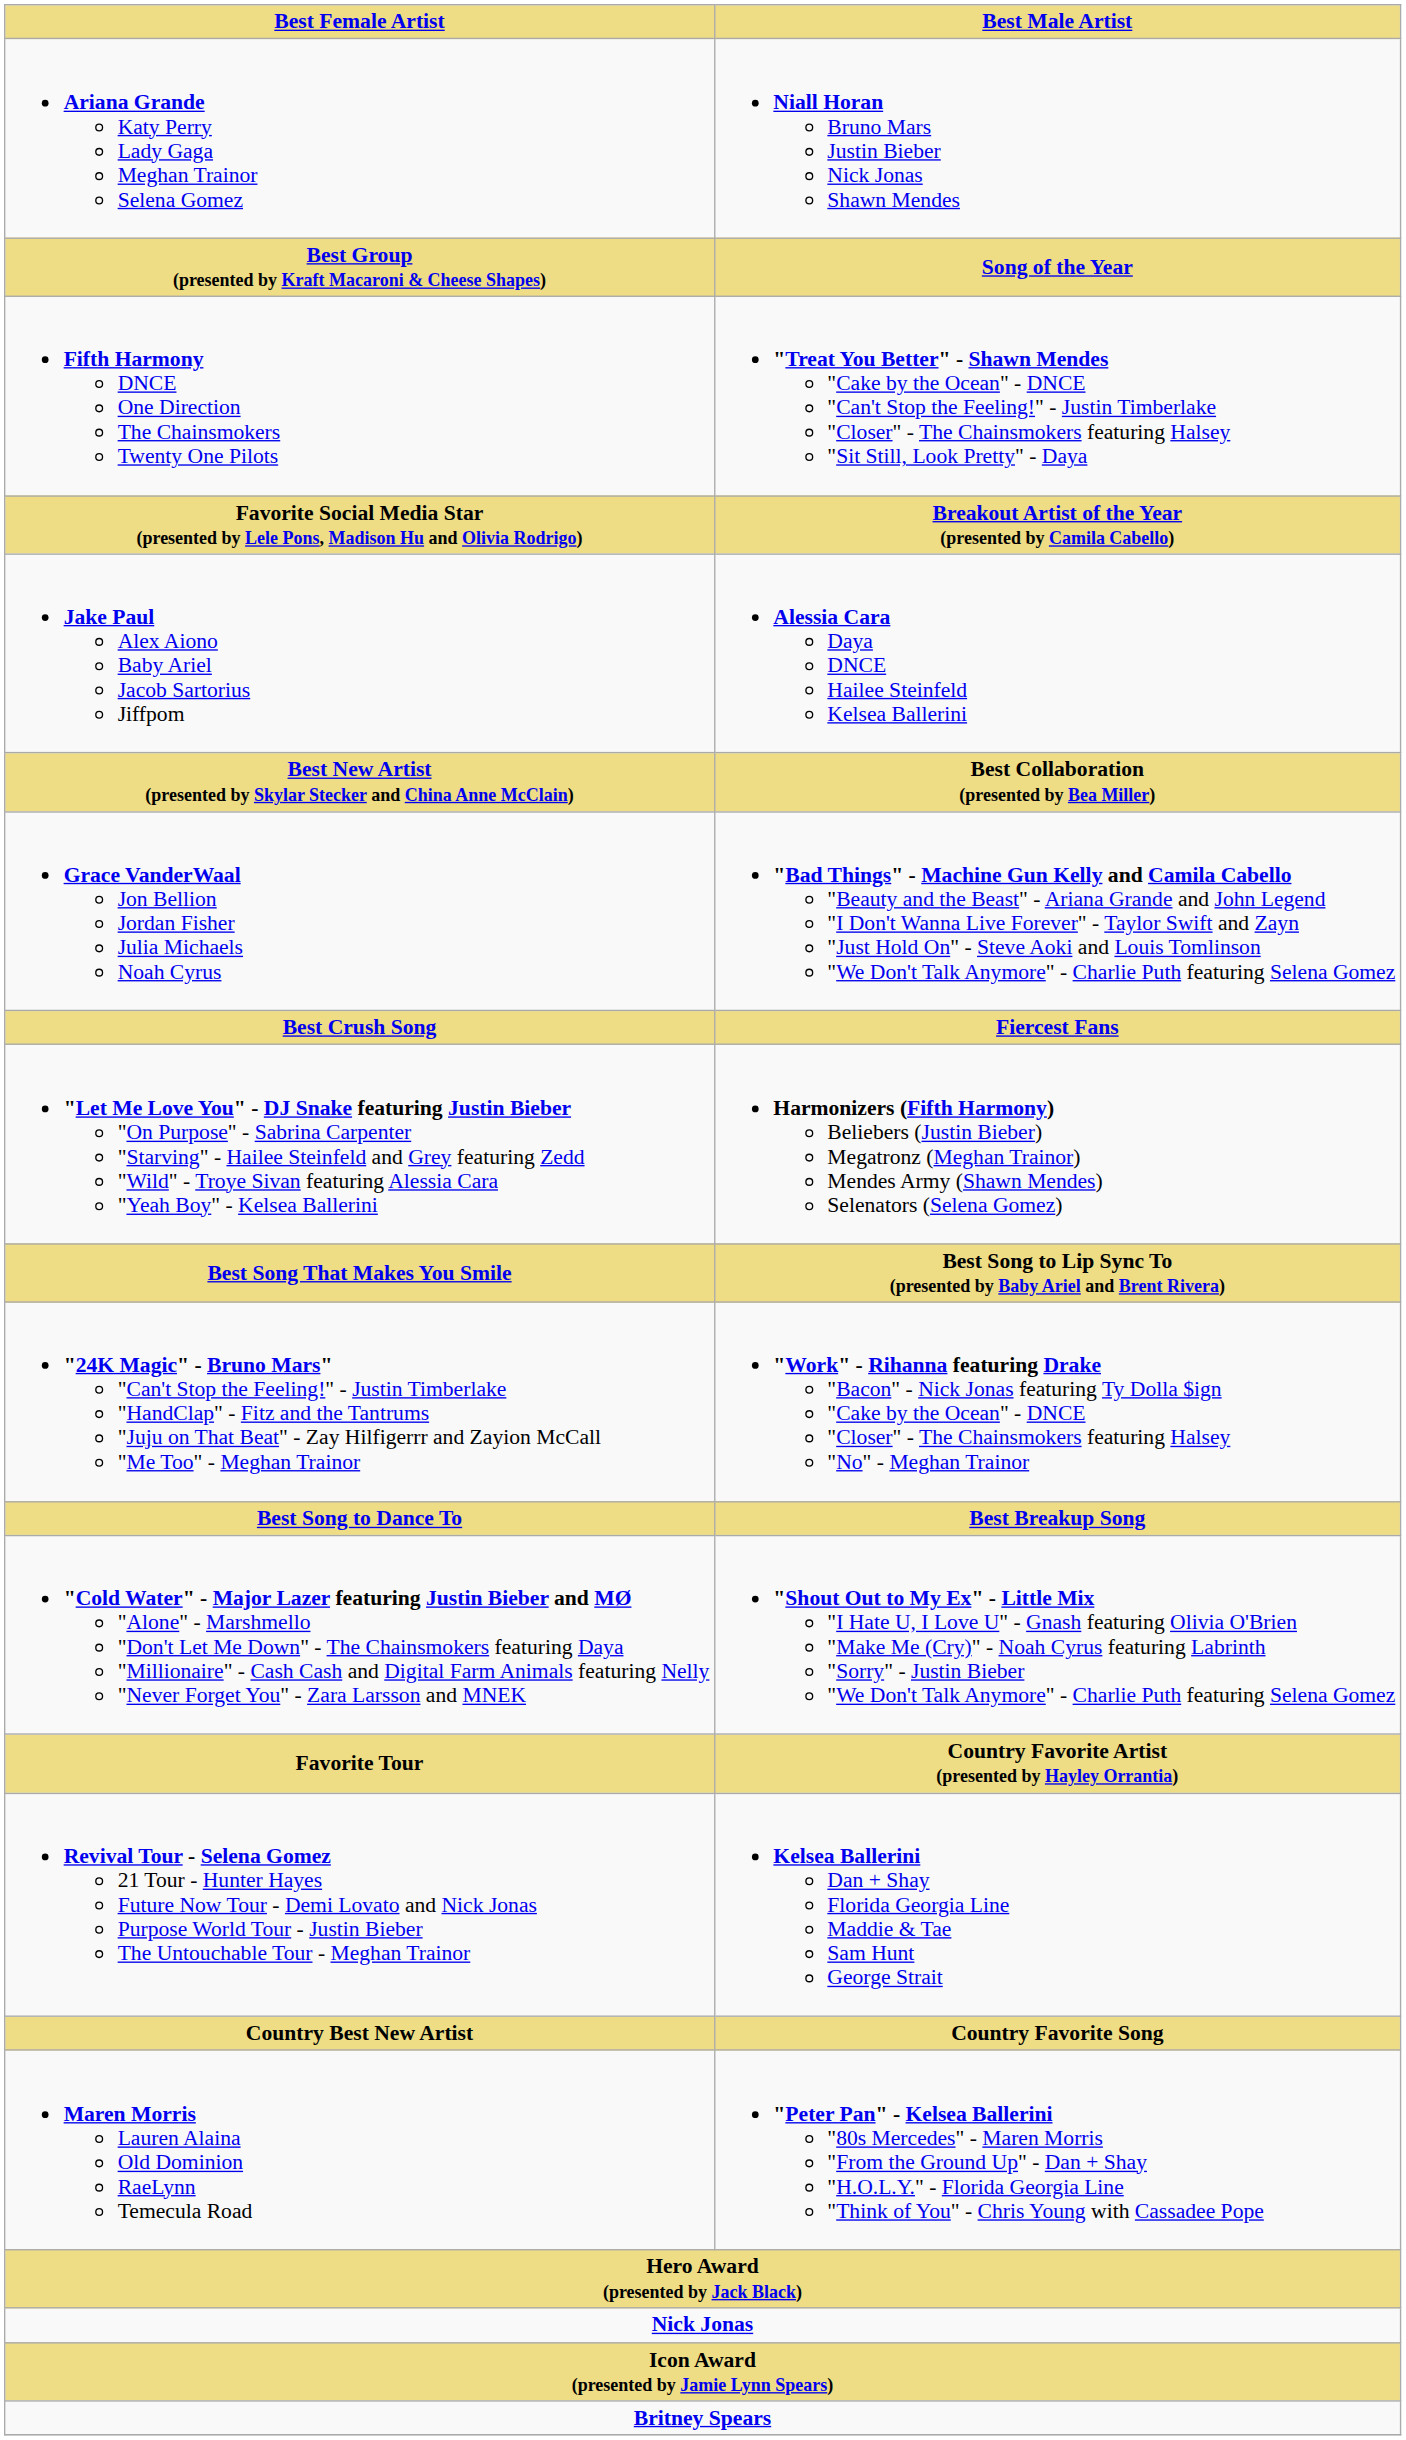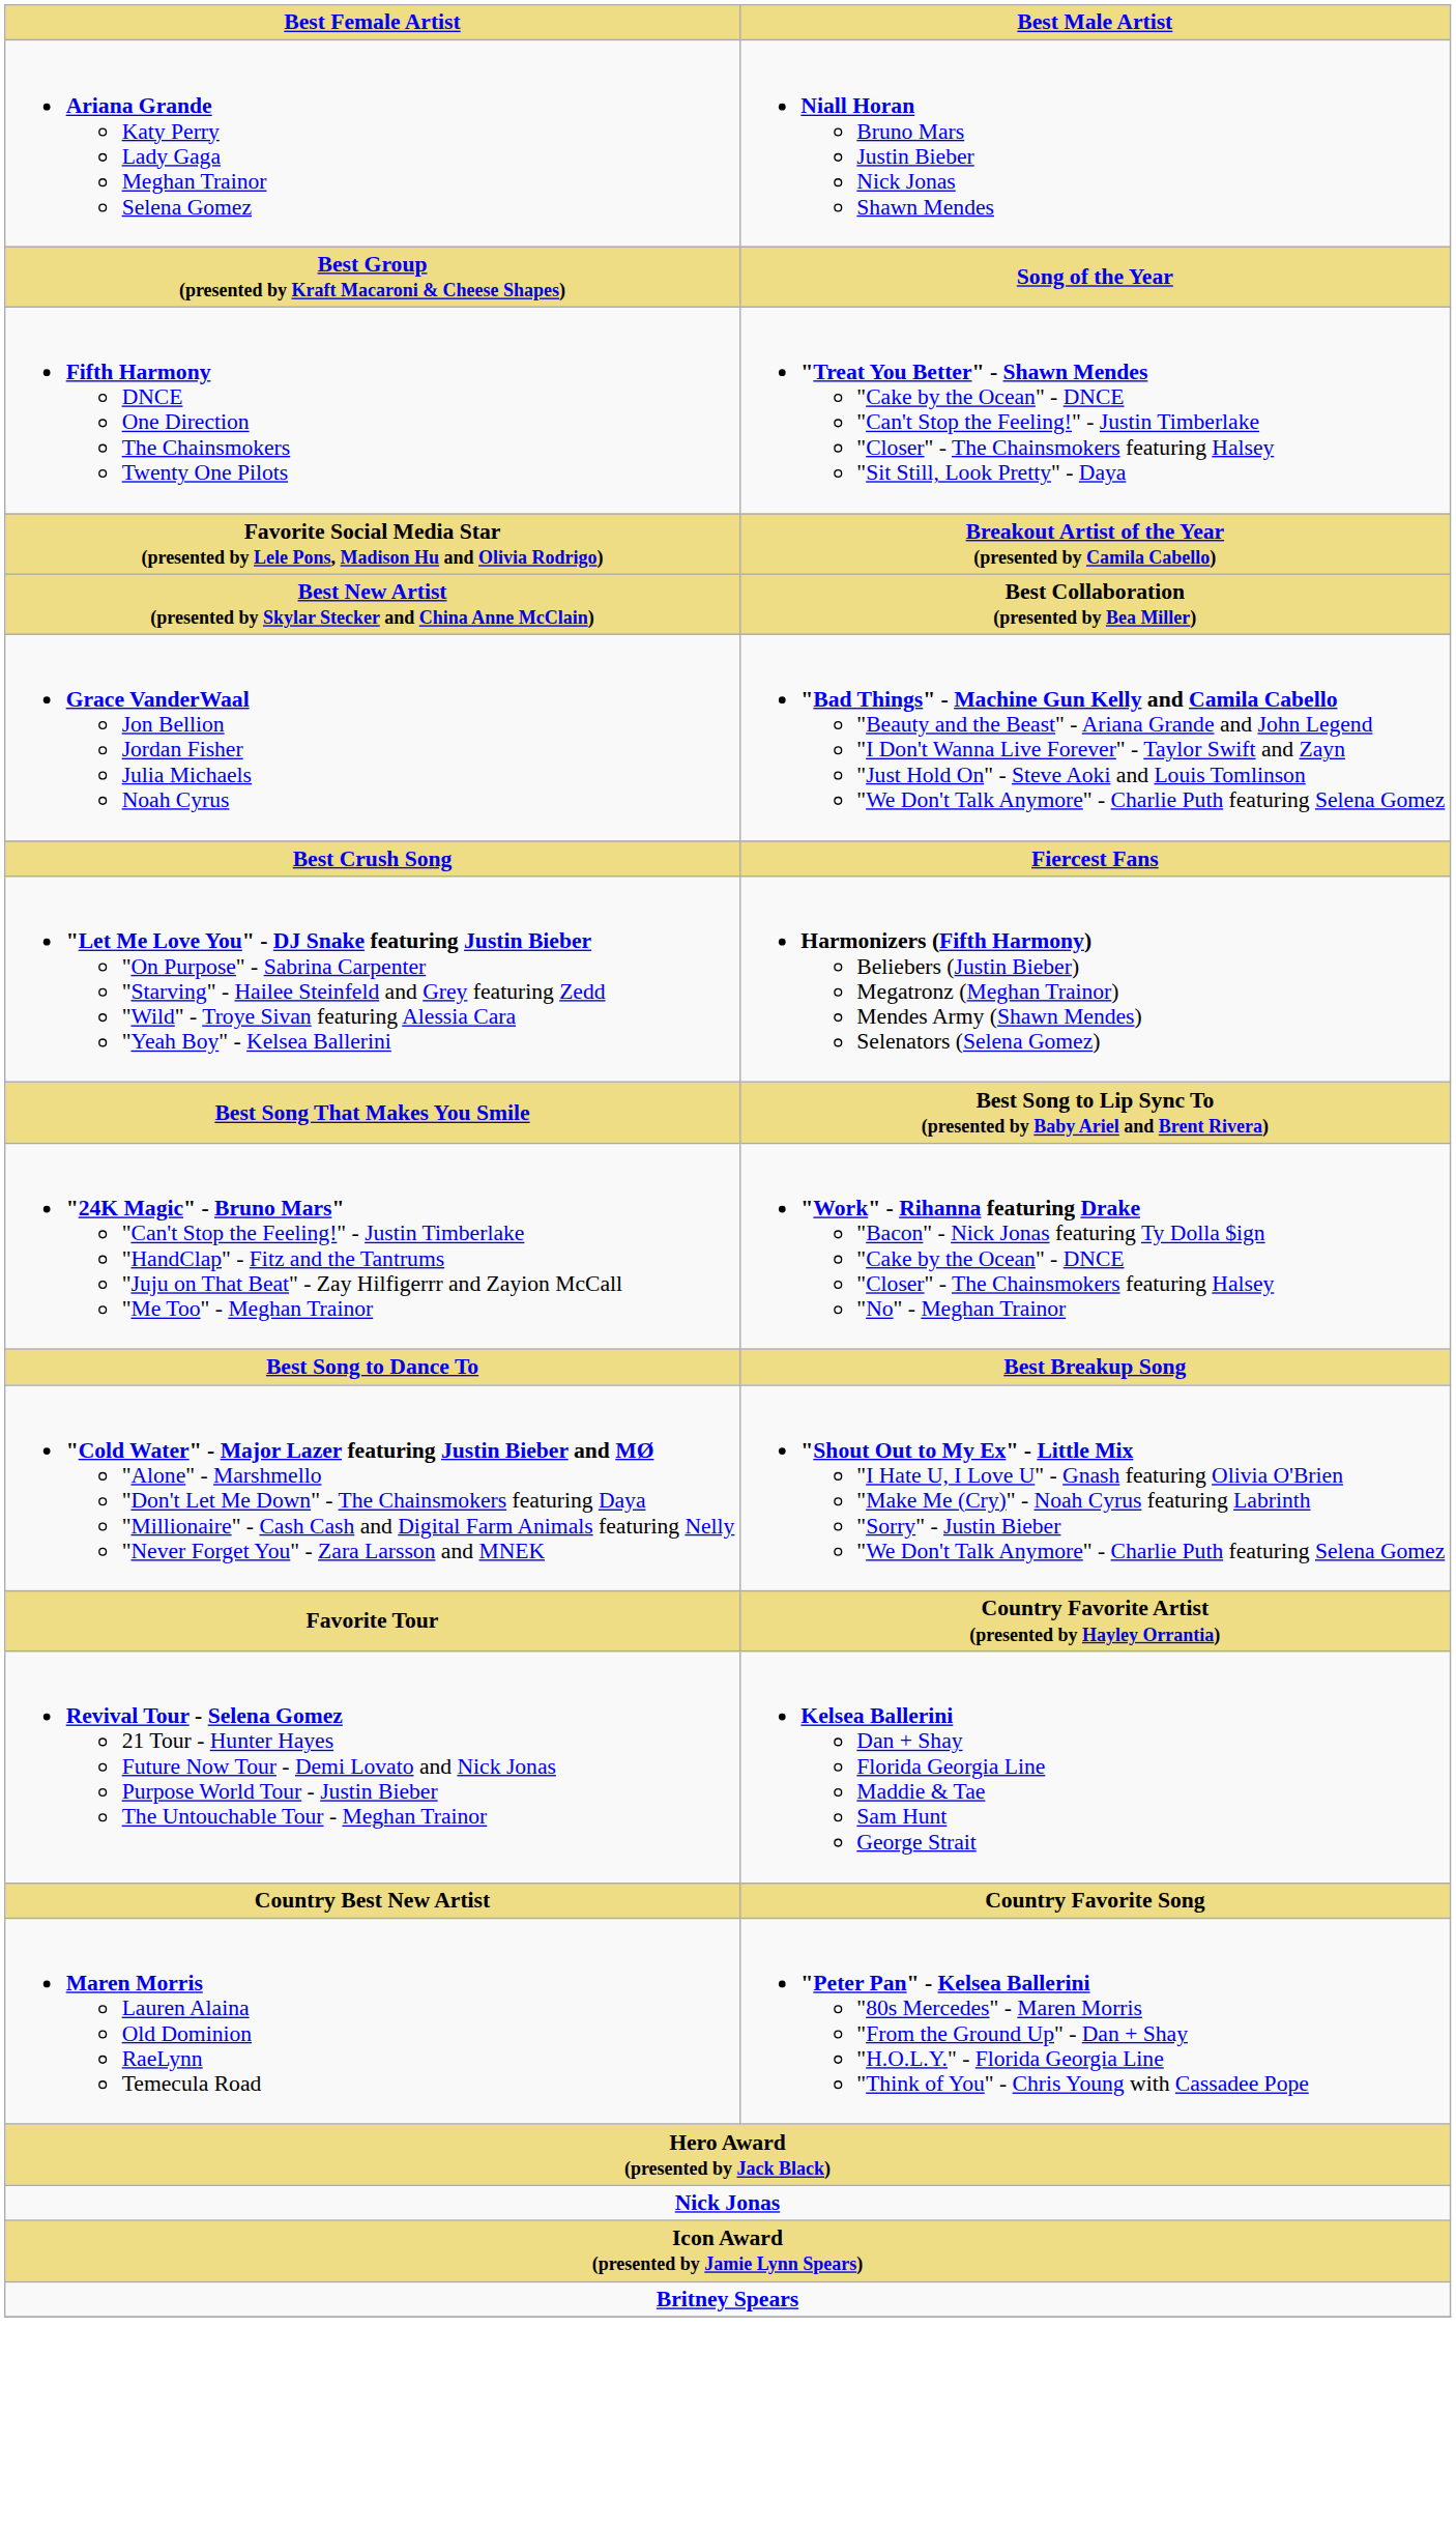- row: Jake Paul Alex Aiono Baby Ariel Jacob Sartorius Jiffpom | Alessia Cara Daya DNCE Hailee Steinfeld Kelsea Ballerini
